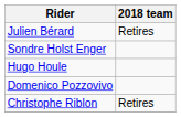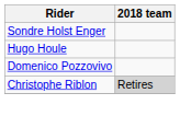- row: Julien Bérard | Retires
Christophe Riblon | 2018 team: no background -> lightgrey background
